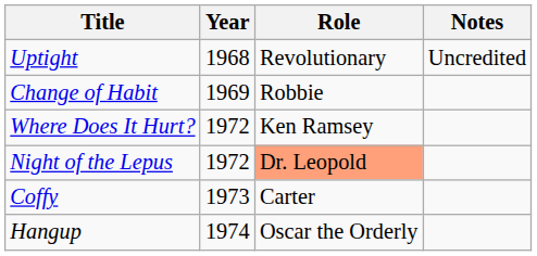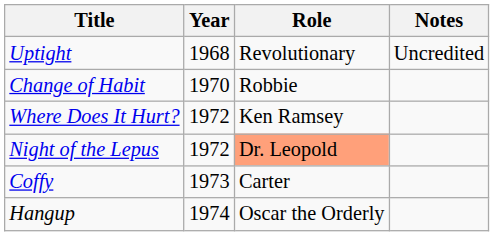Change of Habit | Year: 1969 -> 1970
